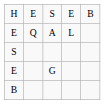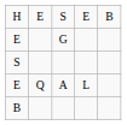rows swapped: E / A <-> E / G
